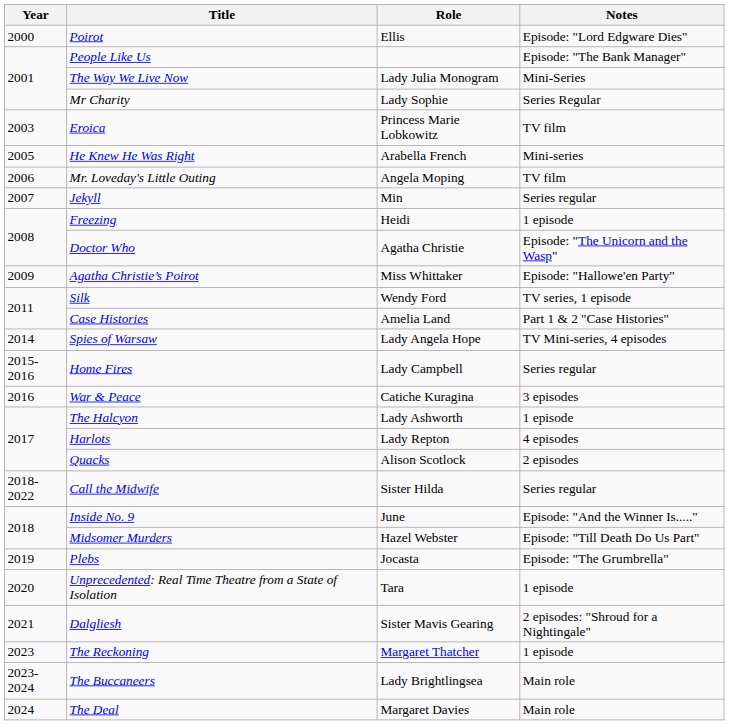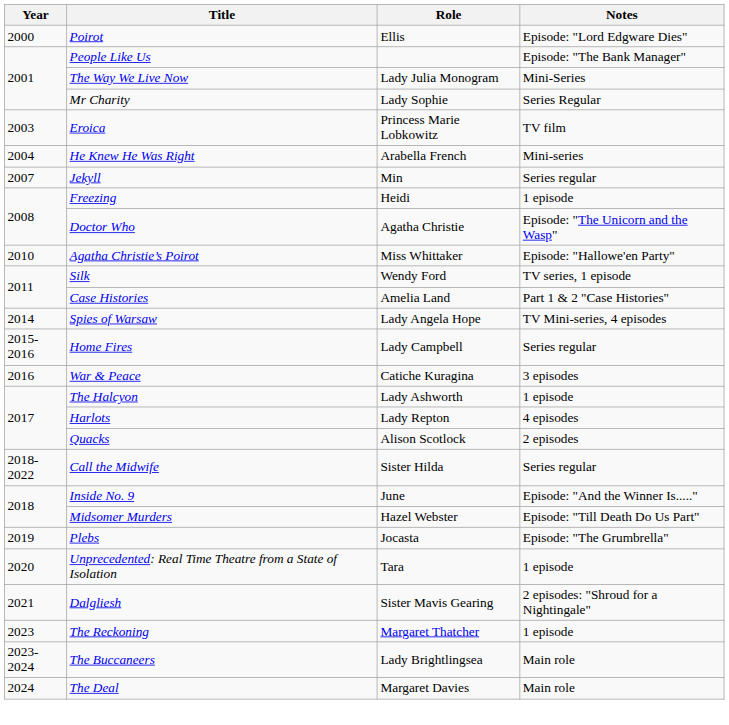He Knew He Was Right | Year: 2005 -> 2004
- row: 2006 | Mr. Loveday's Little Outing | Angela Moping | TV film
Agatha Christie’s Poirot | Year: 2009 -> 2010
